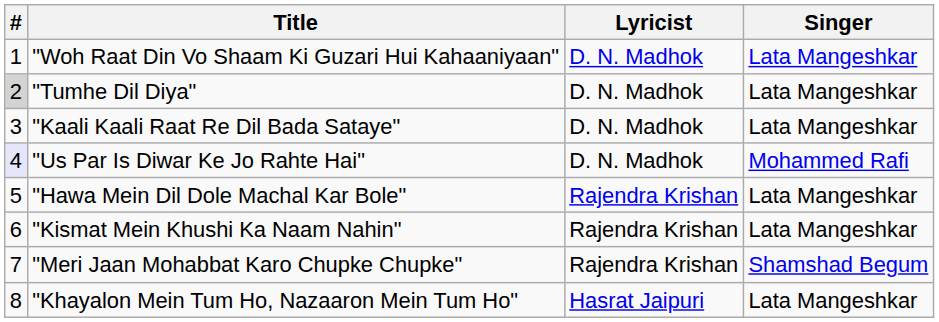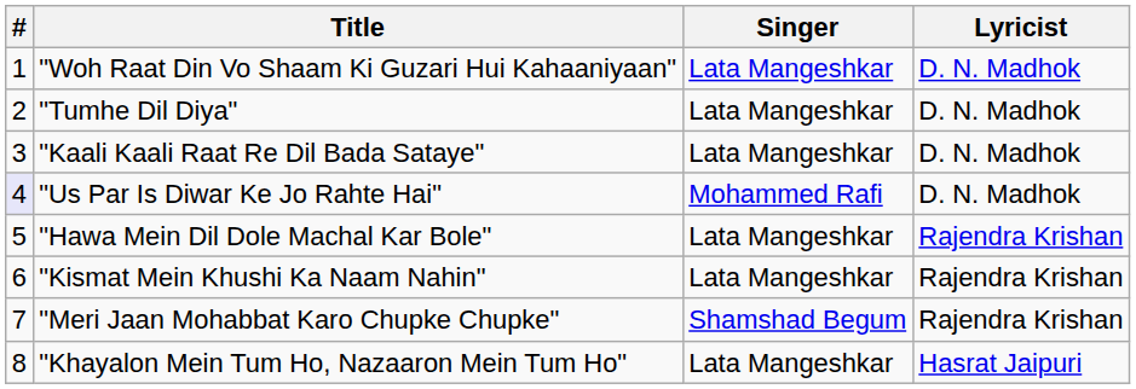columns swapped: Singer <-> Lyricist
"Tumhe Dil Diya" | #: lightgrey background -> no background
